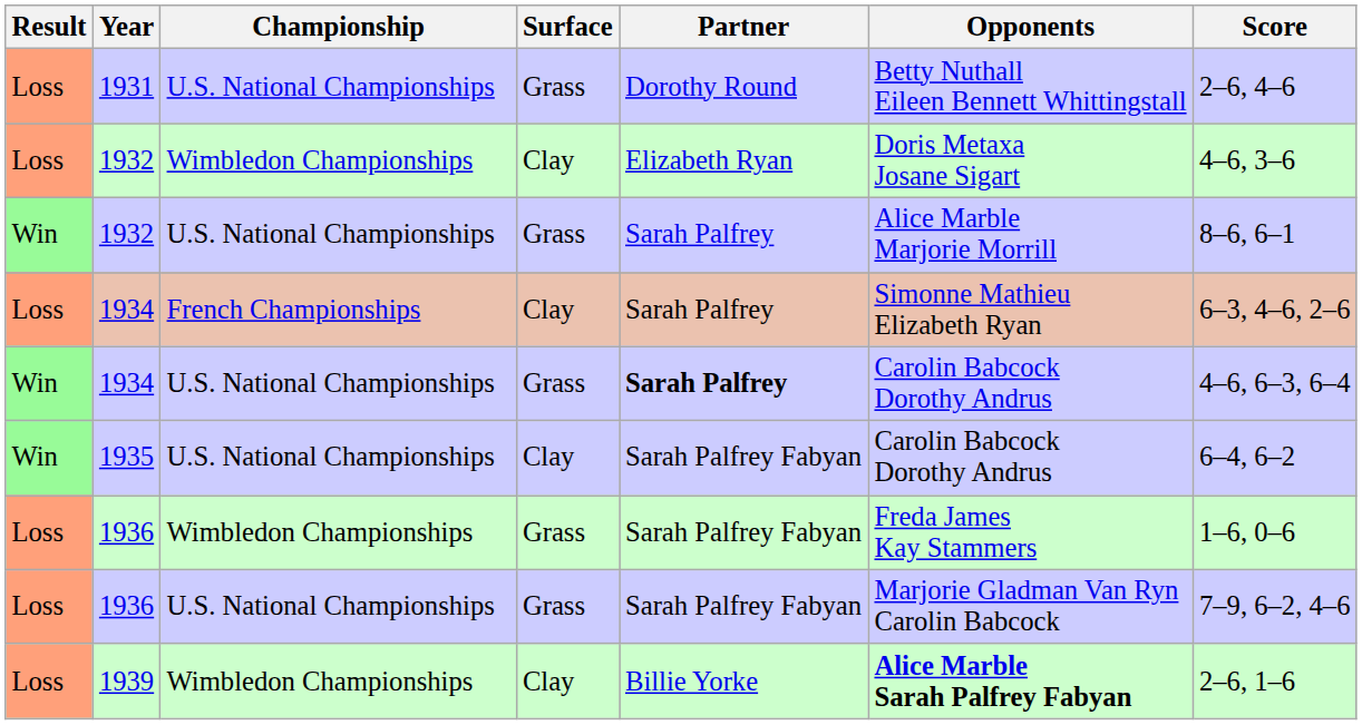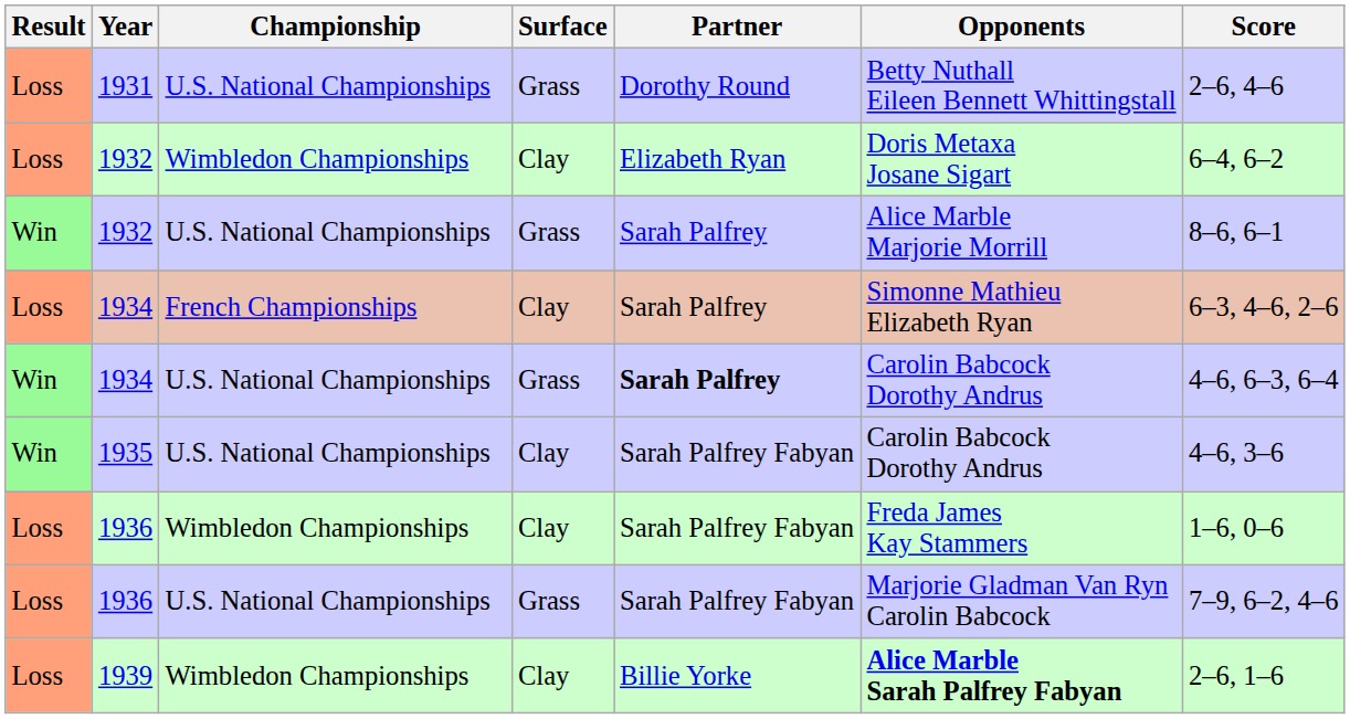1932 / Wimbledon Championships | Score: 4–6, 3–6 -> 6–4, 6–2
1935 | Score: 6–4, 6–2 -> 4–6, 3–6
1936 / Wimbledon Championships | Surface: Grass -> Clay
